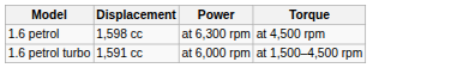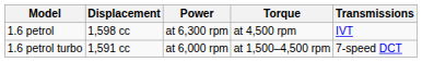+ column: Transmissions | IVT | 7-speed DCT
